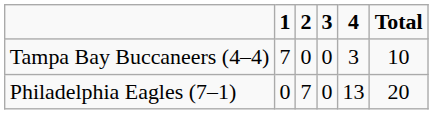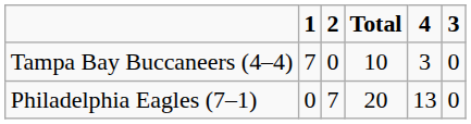columns swapped: 3 <-> Total
